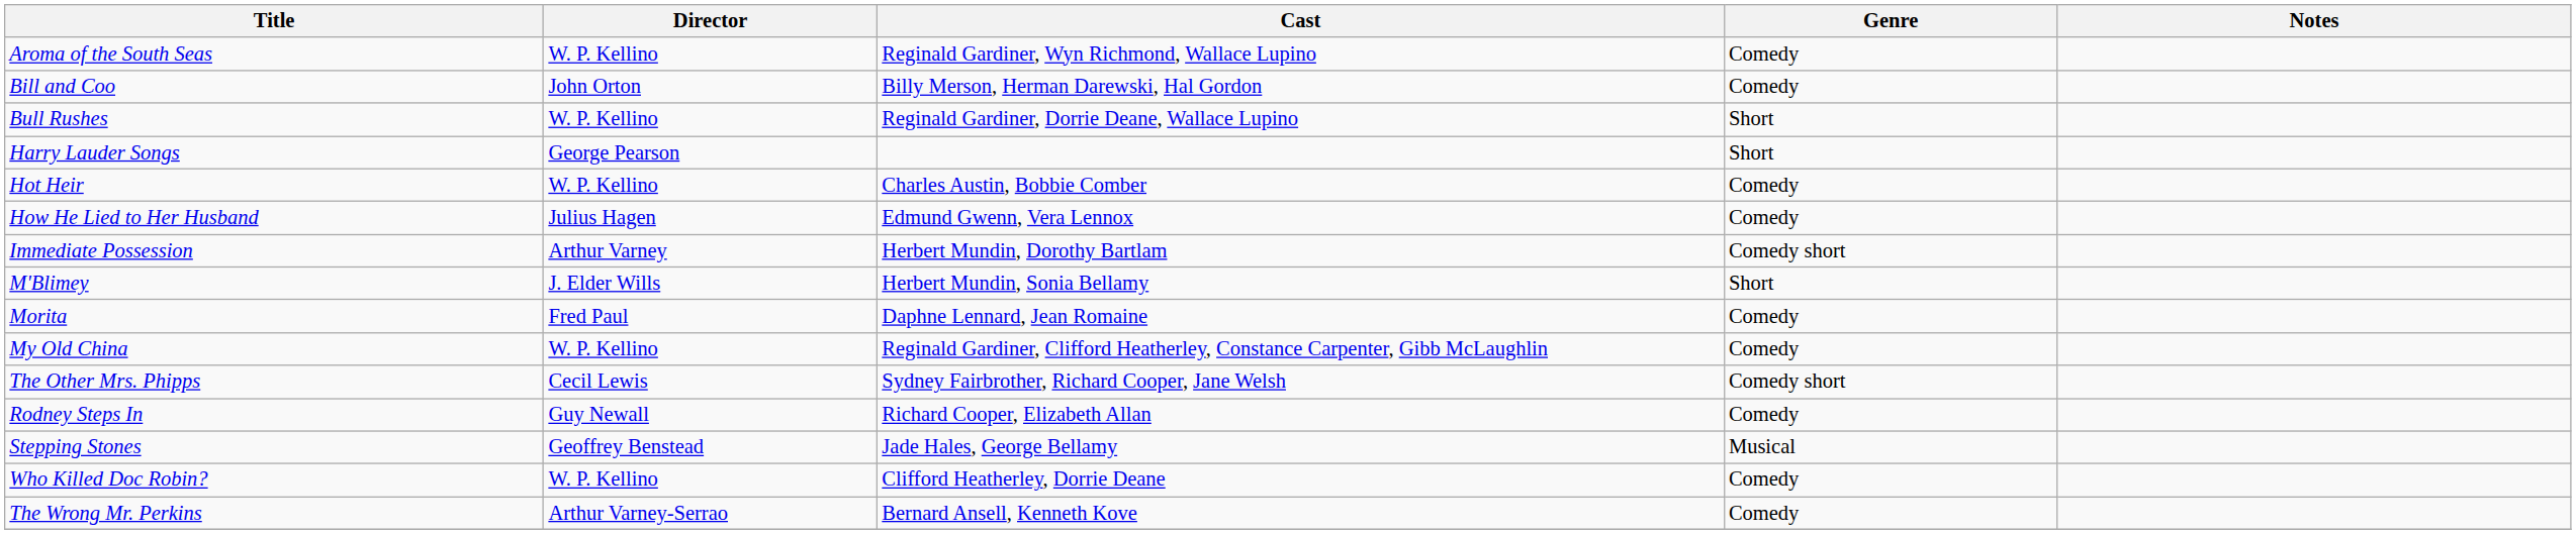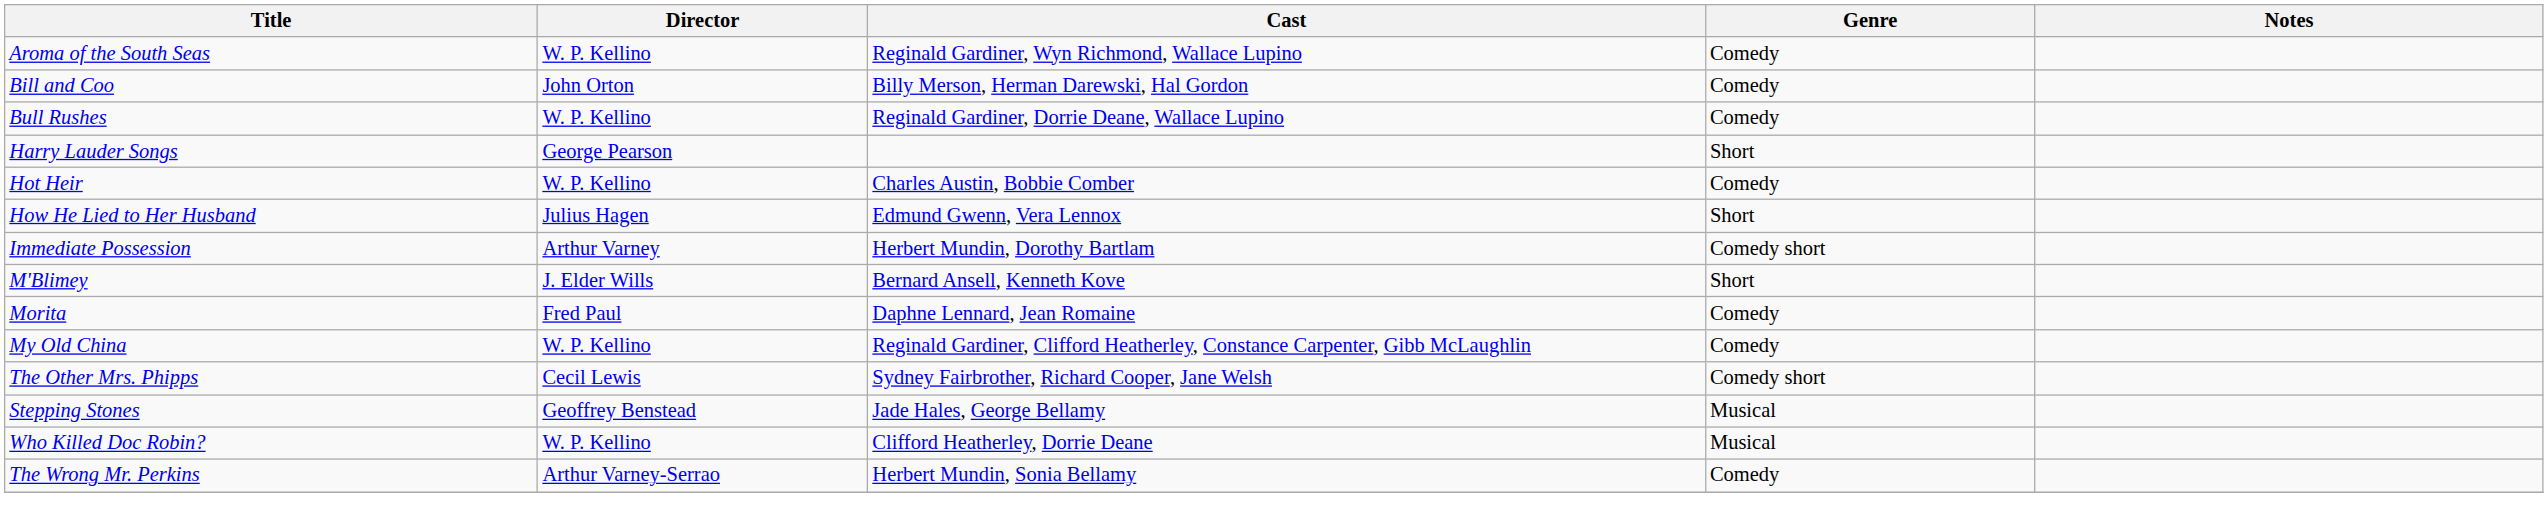Bull Rushes | Genre: Short -> Comedy
How He Lied to Her Husband | Genre: Comedy -> Short
M'Blimey | Cast: Herbert Mundin, Sonia Bellamy -> Bernard Ansell, Kenneth Kove
- row: Rodney Steps In | Guy Newall | Richard Cooper, Elizabeth Allan | Comedy
Who Killed Doc Robin? | Genre: Comedy -> Musical
The Wrong Mr. Perkins | Cast: Bernard Ansell, Kenneth Kove -> Herbert Mundin, Sonia Bellamy
